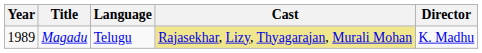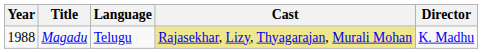Magadu | Year: 1989 -> 1988
